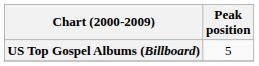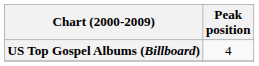US Top Gospel Albums (Billboard) | Peak position: 5 -> 4
